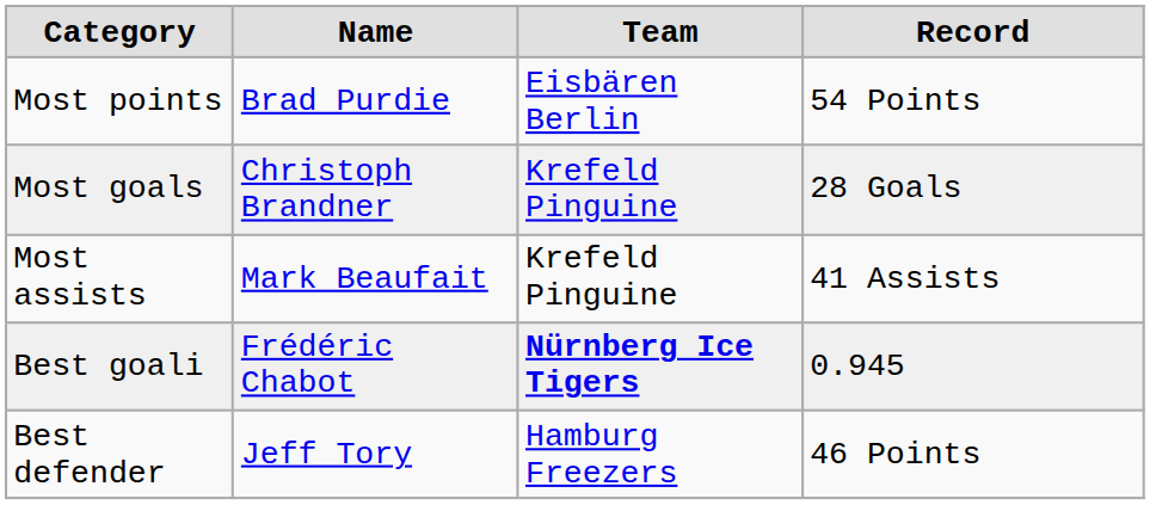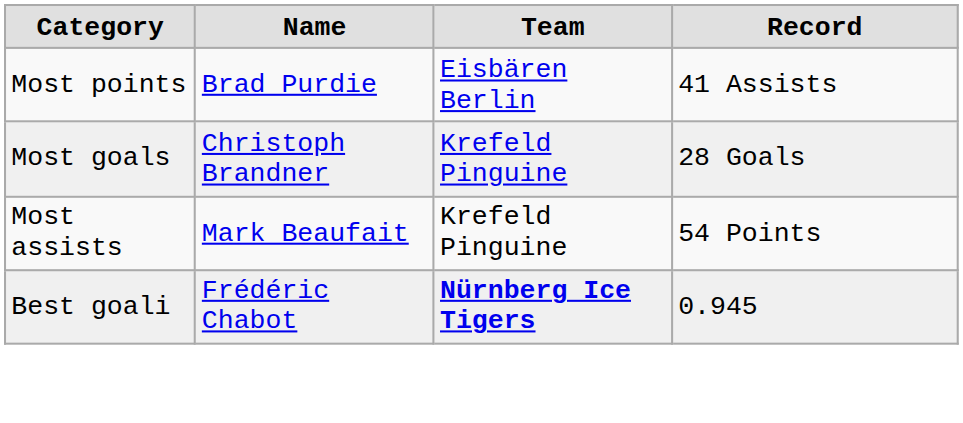Most points | column 4: 54 Points -> 41 Assists
Most assists | column 4: 41 Assists -> 54 Points
- row: Best defender | Jeff Tory | Hamburg Freezers | 46 Points
